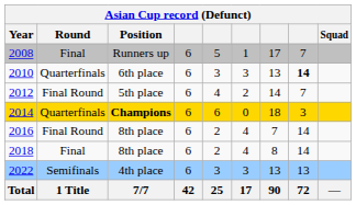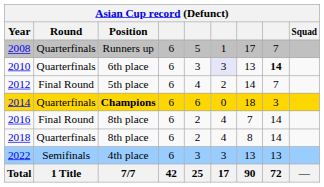2008 | Round: Final -> Quarterfinals
2010 | column 6: no background -> lavender background
2018 | Round: Final -> Quarterfinals
